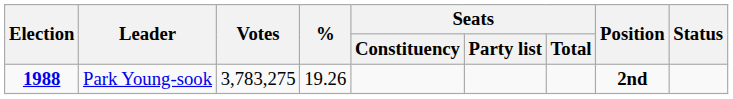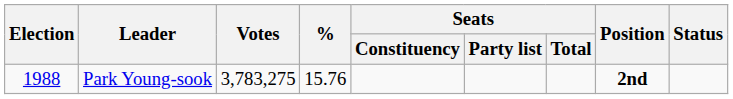Park Young-sook | Election: bold -> normal
Park Young-sook | %: 19.26 -> 15.76
